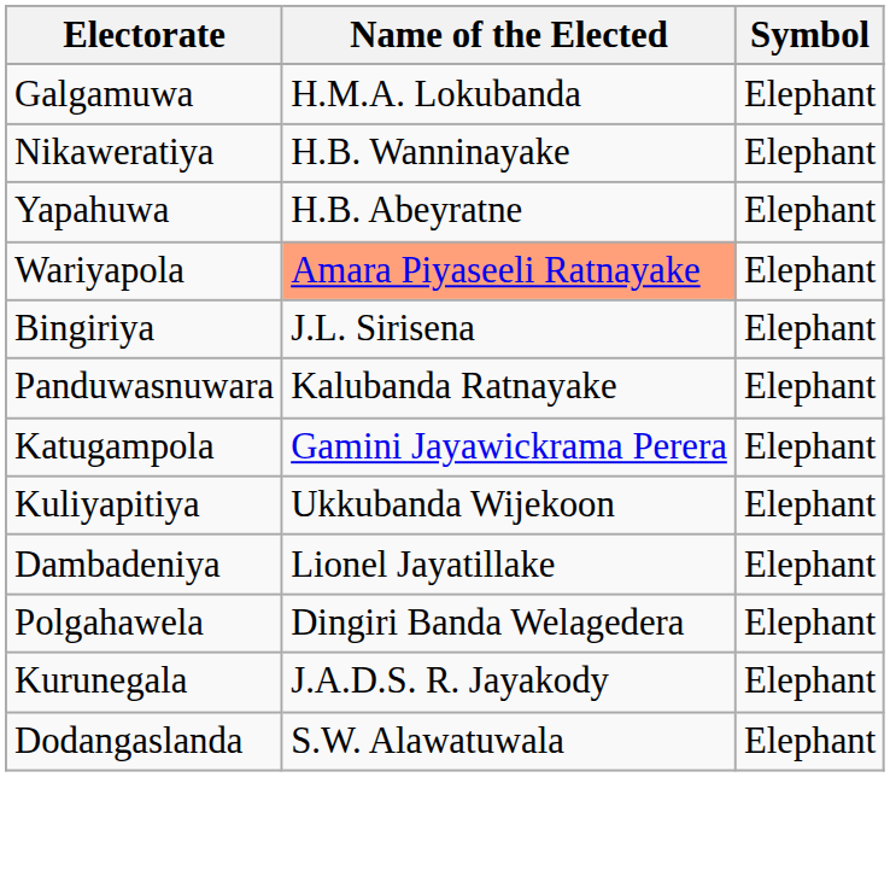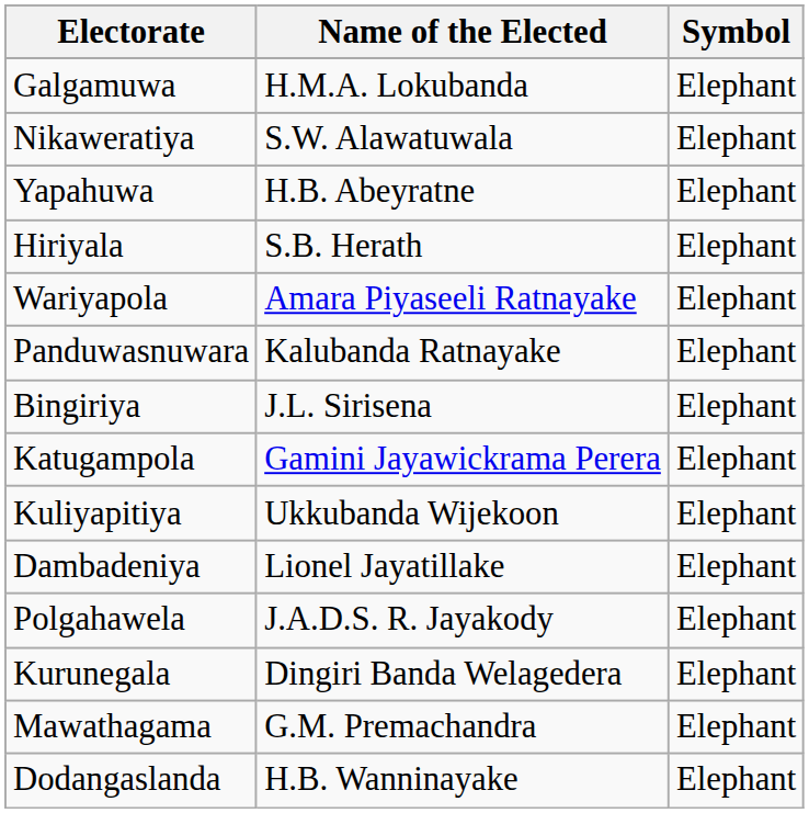Nikaweratiya | Name of the Elected: H.B. Wanninayake -> S.W. Alawatuwala
+ row: Hiriyala | S.B. Herath | Elephant
Wariyapola | Name of the Elected: lightsalmon background -> no background
rows swapped: Panduwasnuwara <-> Bingiriya
Polgahawela | Name of the Elected: Dingiri Banda Welagedera -> J.A.D.S. R. Jayakody
Kurunegala | Name of the Elected: J.A.D.S. R. Jayakody -> Dingiri Banda Welagedera
+ row: Mawathagama | G.M. Premachandra | Elephant
Dodangaslanda | Name of the Elected: S.W. Alawatuwala -> H.B. Wanninayake
